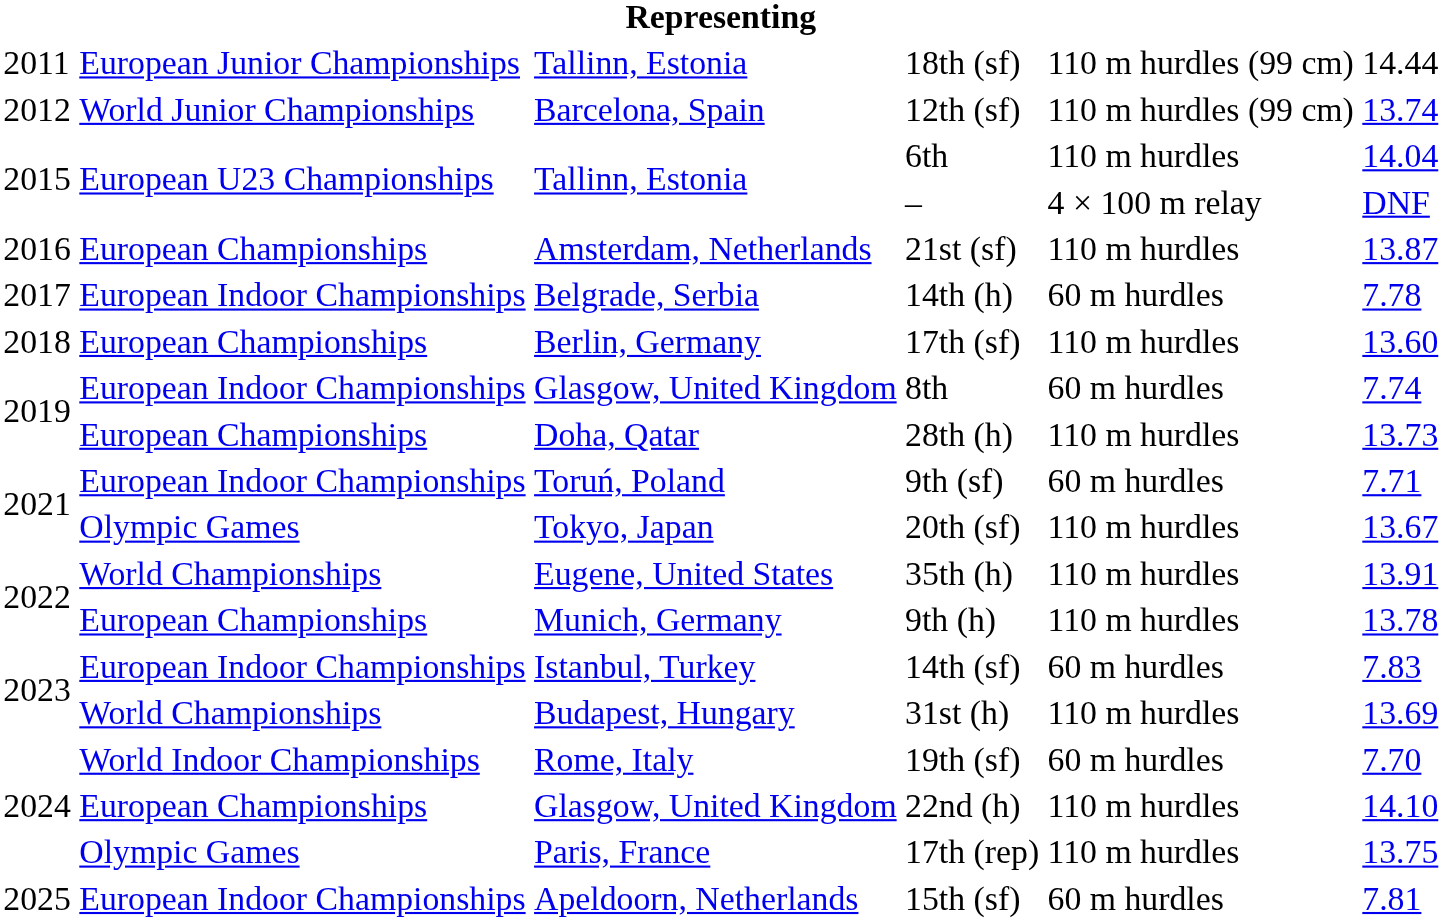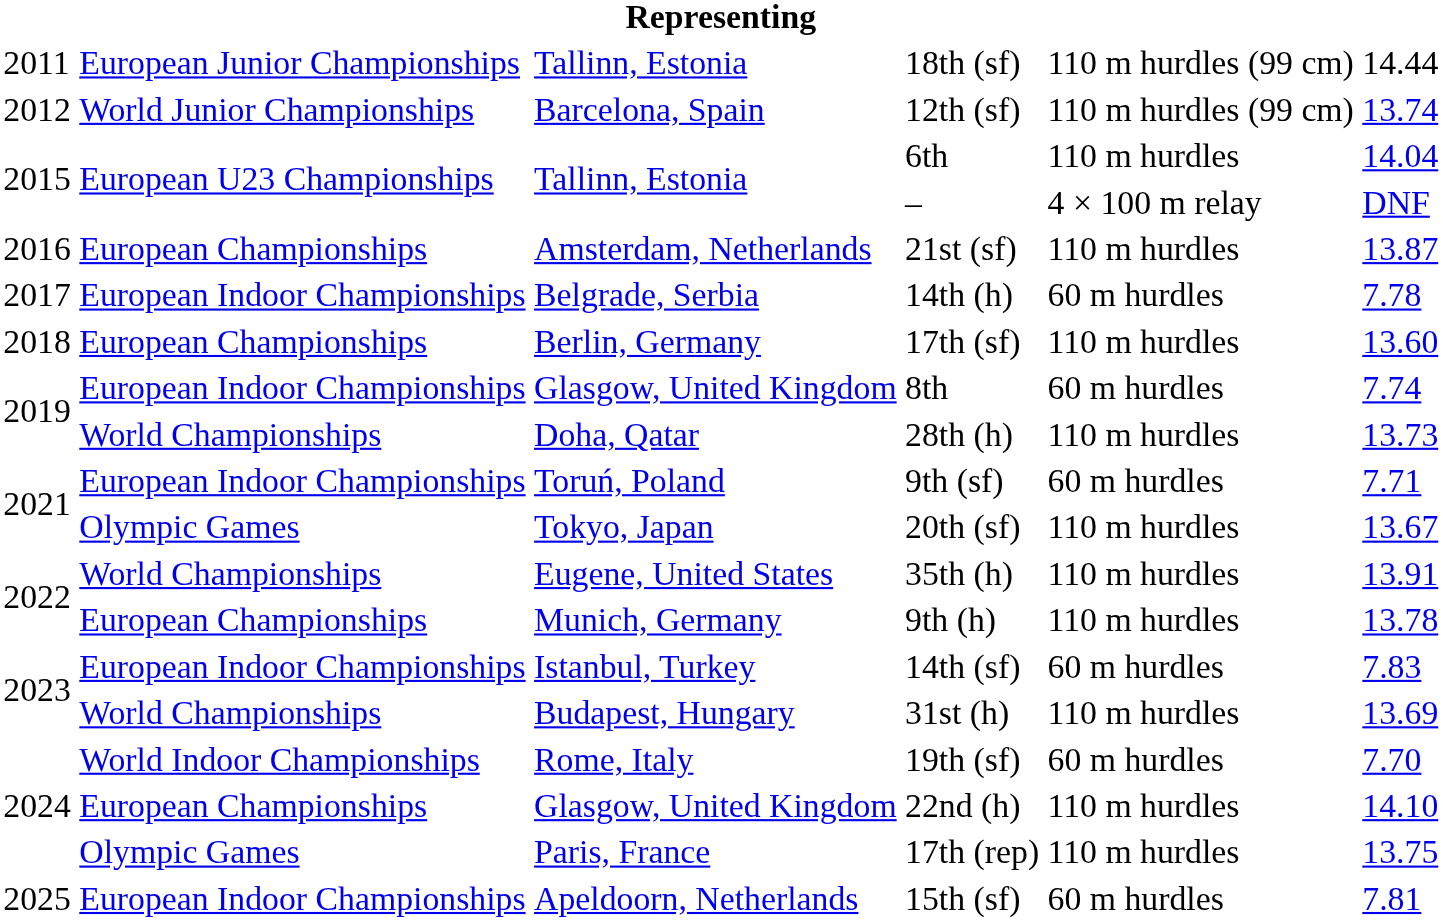28th (h) | column 2: European Championships -> World Championships
